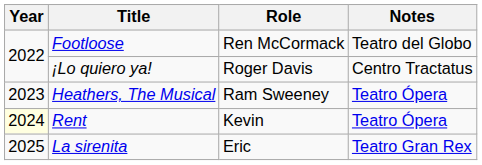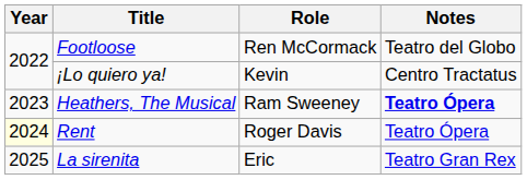¡Lo quiero ya! | Role: Roger Davis -> Kevin
Heathers, The Musical | Notes: normal -> bold
Rent | Role: Kevin -> Roger Davis
